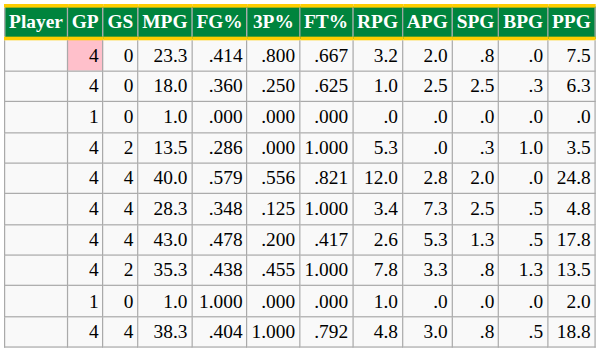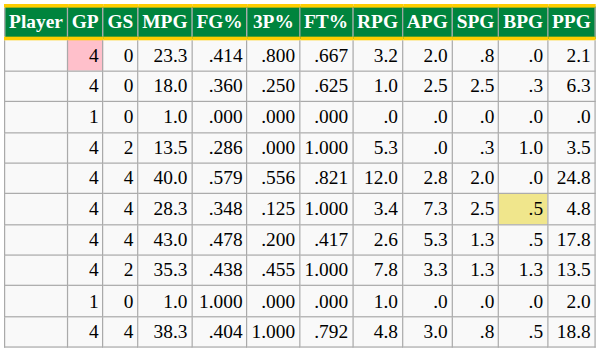23.3 | PPG: 7.5 -> 2.1
28.3 | BPG: no background -> khaki background
35.3 | SPG: .8 -> 1.3
